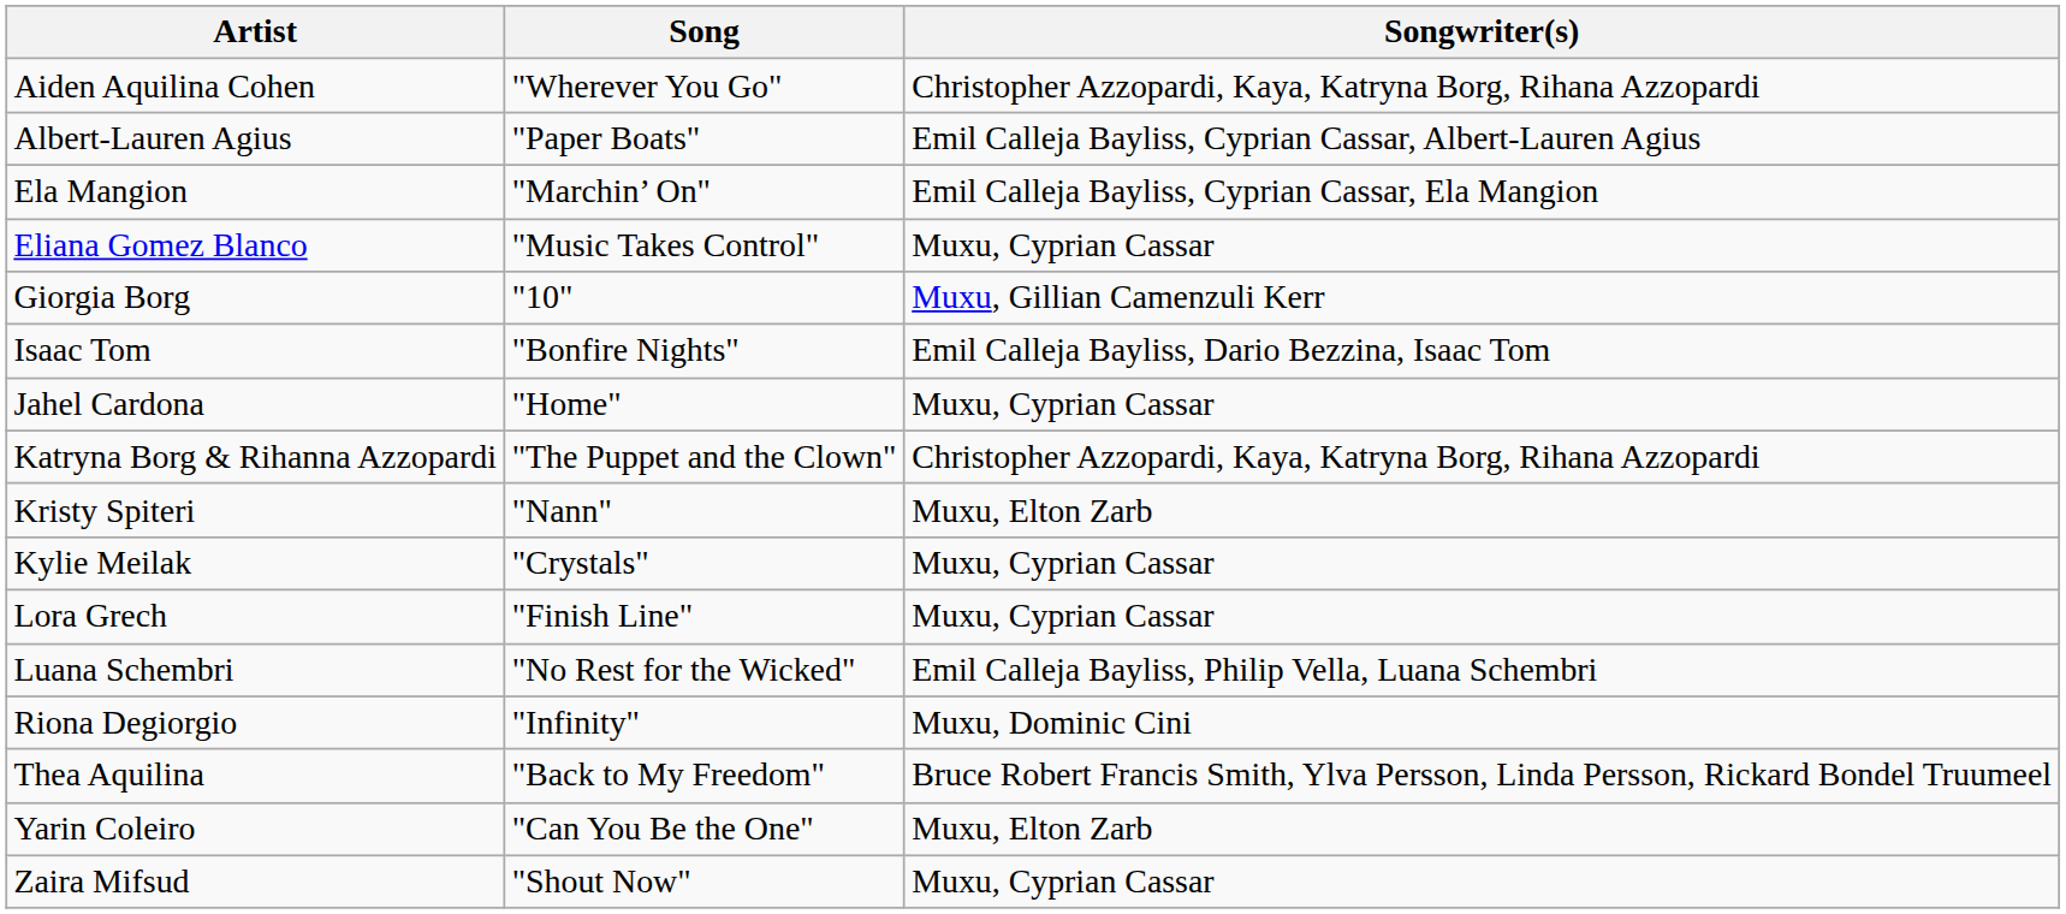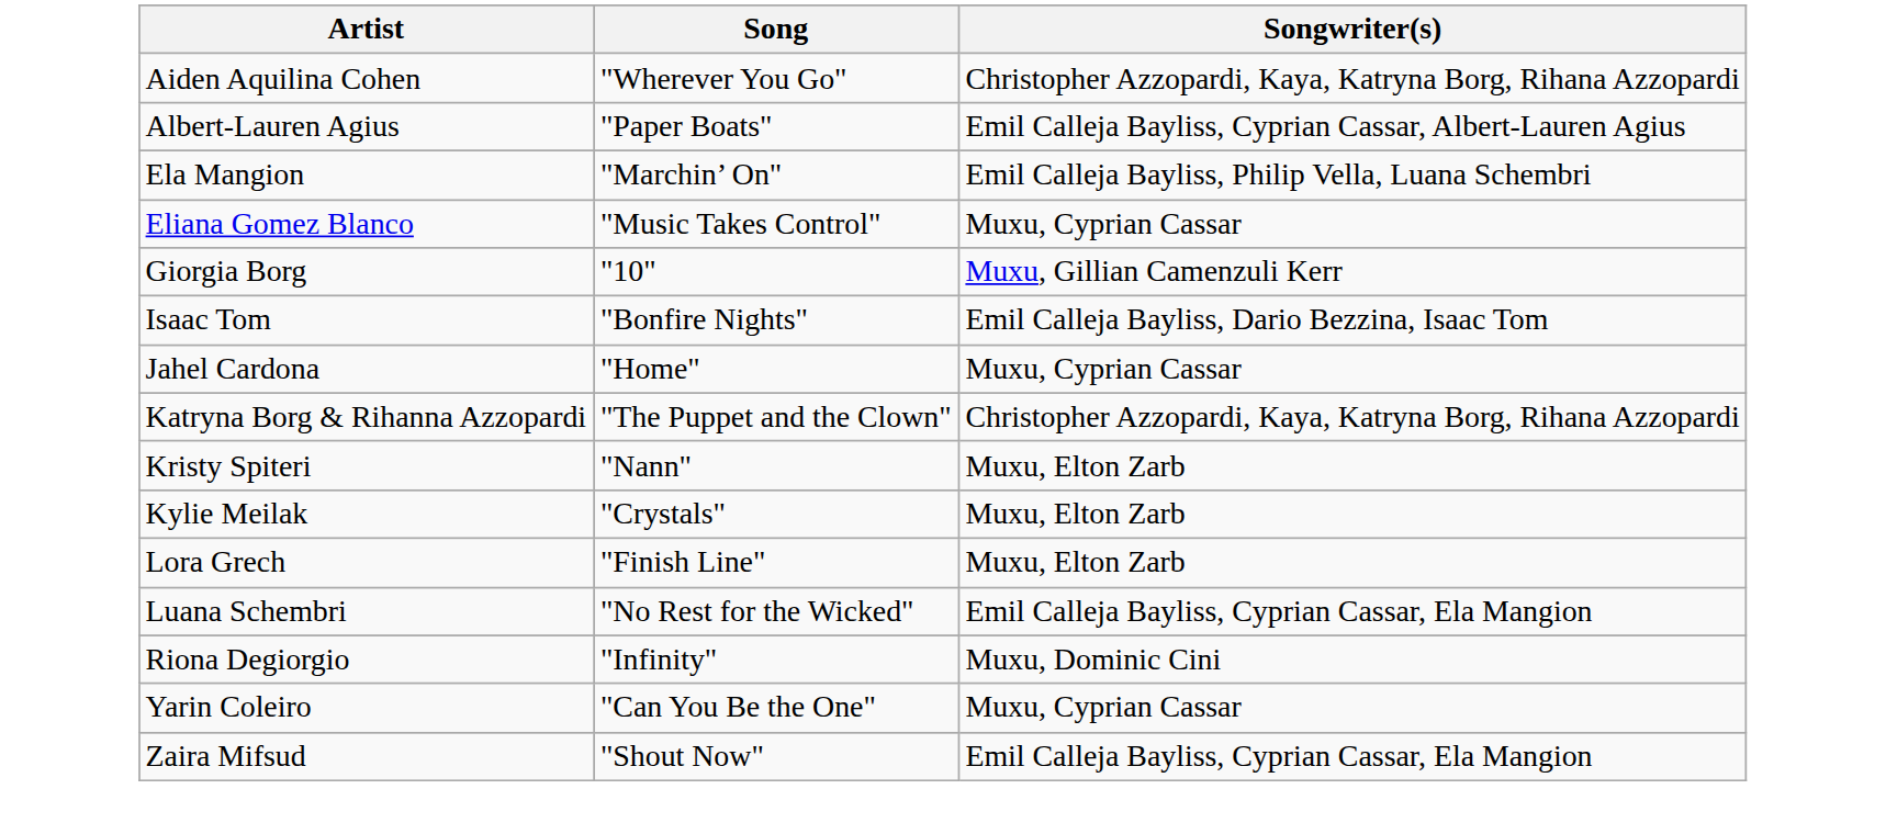Ela Mangion | Songwriter(s): Emil Calleja Bayliss, Cyprian Cassar, Ela Mangion -> Emil Calleja Bayliss, Philip Vella, Luana Schembri
Kylie Meilak | Songwriter(s): Muxu, Cyprian Cassar -> Muxu, Elton Zarb
Lora Grech | Songwriter(s): Muxu, Cyprian Cassar -> Muxu, Elton Zarb
Luana Schembri | Songwriter(s): Emil Calleja Bayliss, Philip Vella, Luana Schembri -> Emil Calleja Bayliss, Cyprian Cassar, Ela Mangion
- row: Thea Aquilina | "Back to My Freedom" | Bruce Robert Francis Smith, Ylva Persson, Linda Persson, Rickard Bondel Truumeel
Yarin Coleiro | Songwriter(s): Muxu, Elton Zarb -> Muxu, Cyprian Cassar
Zaira Mifsud | Songwriter(s): Muxu, Cyprian Cassar -> Emil Calleja Bayliss, Cyprian Cassar, Ela Mangion
